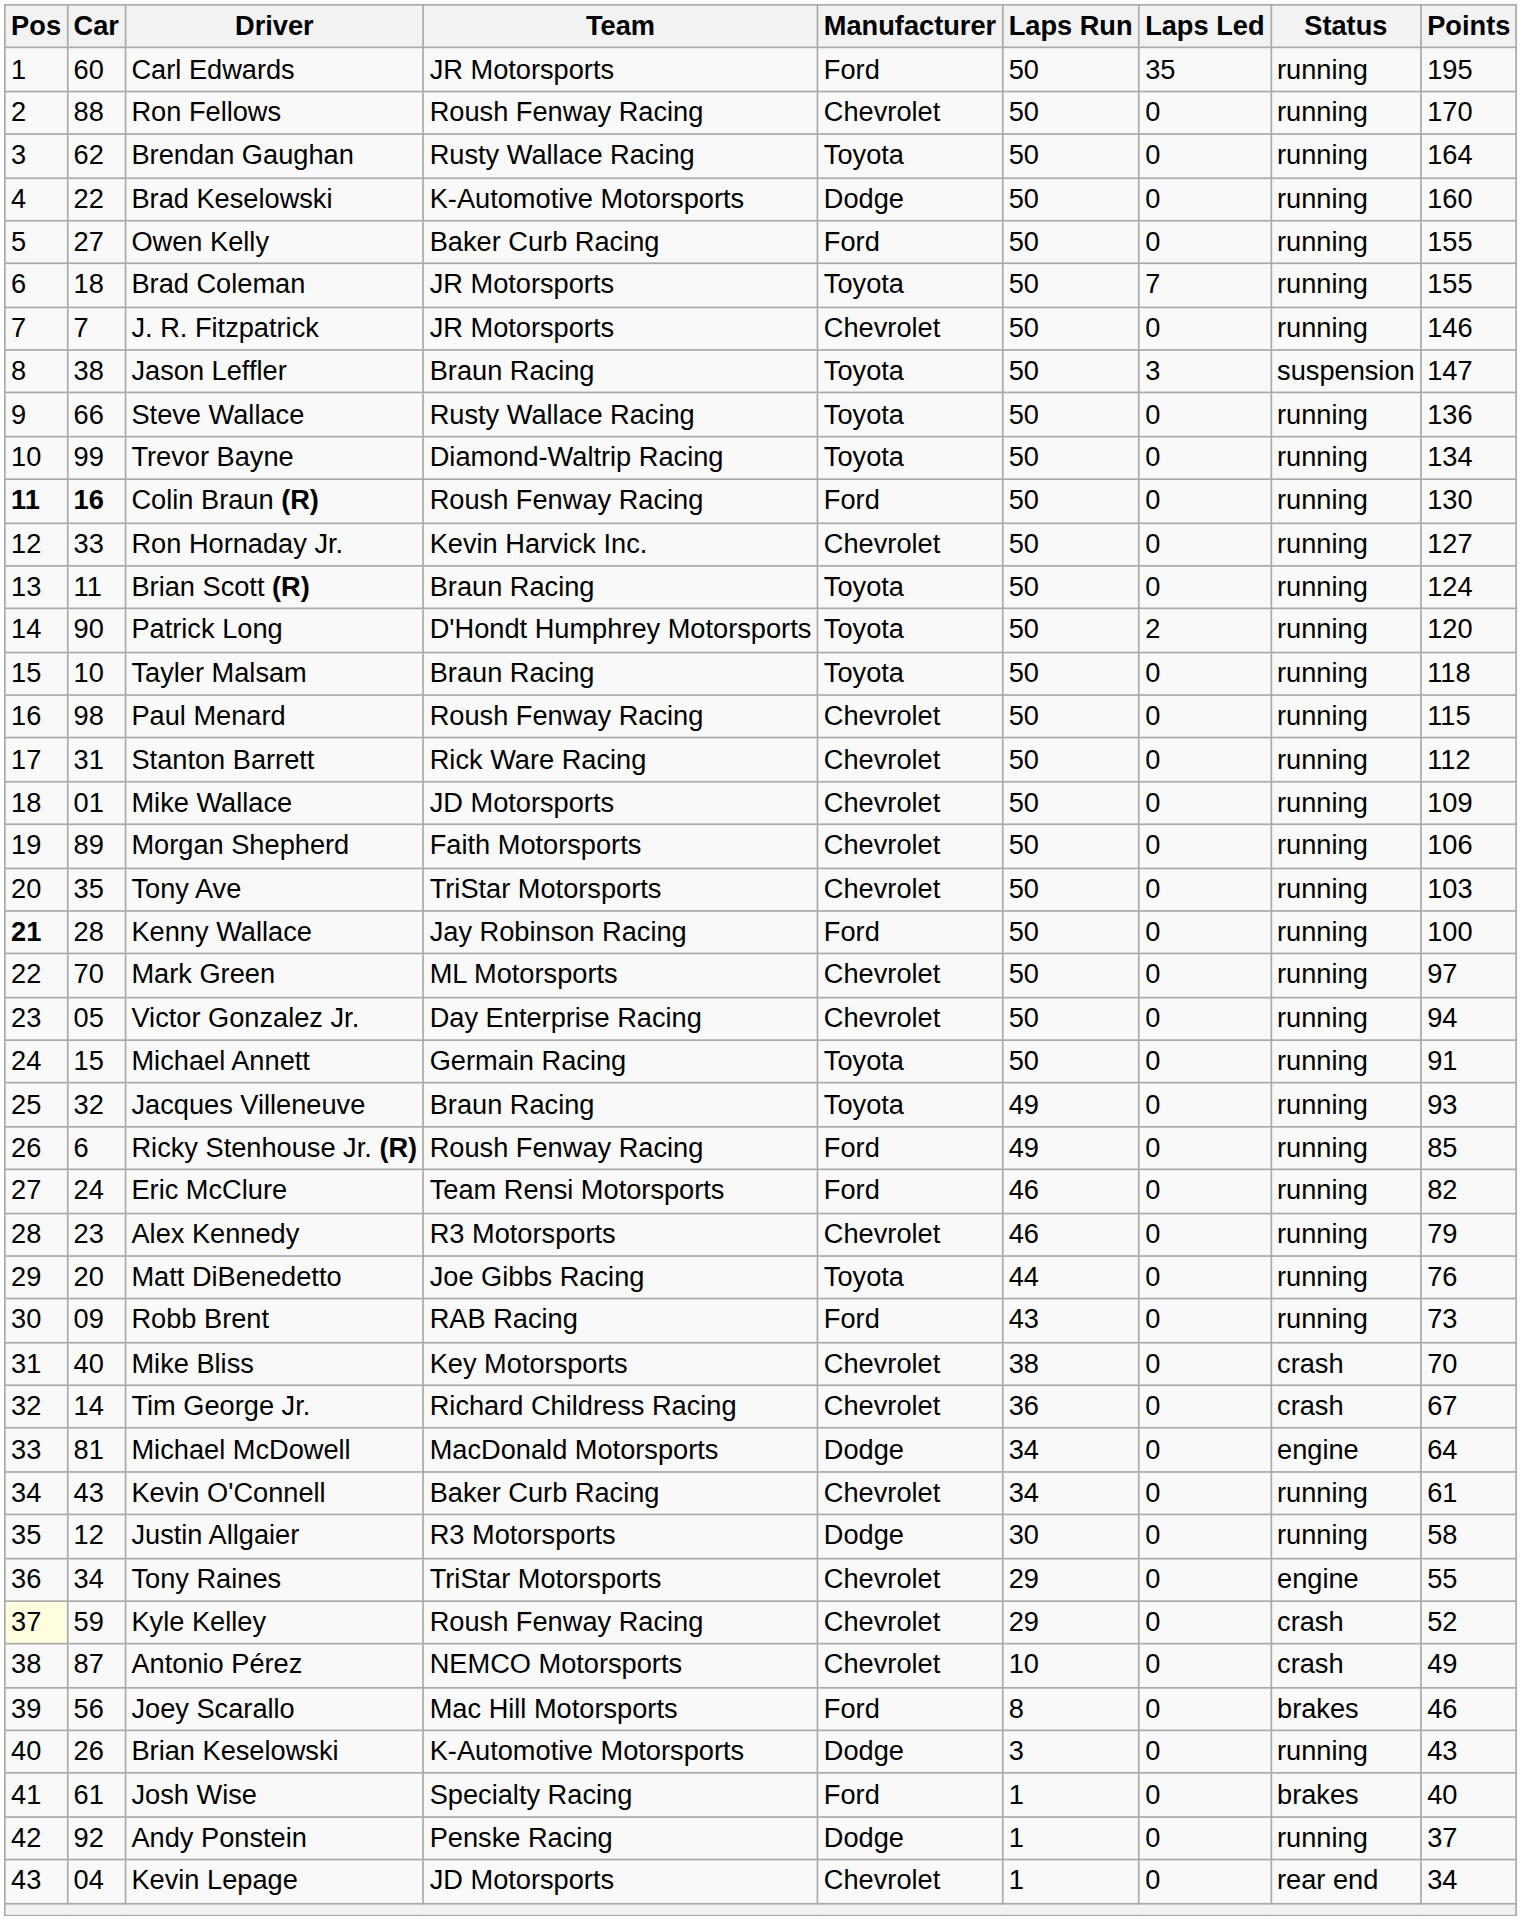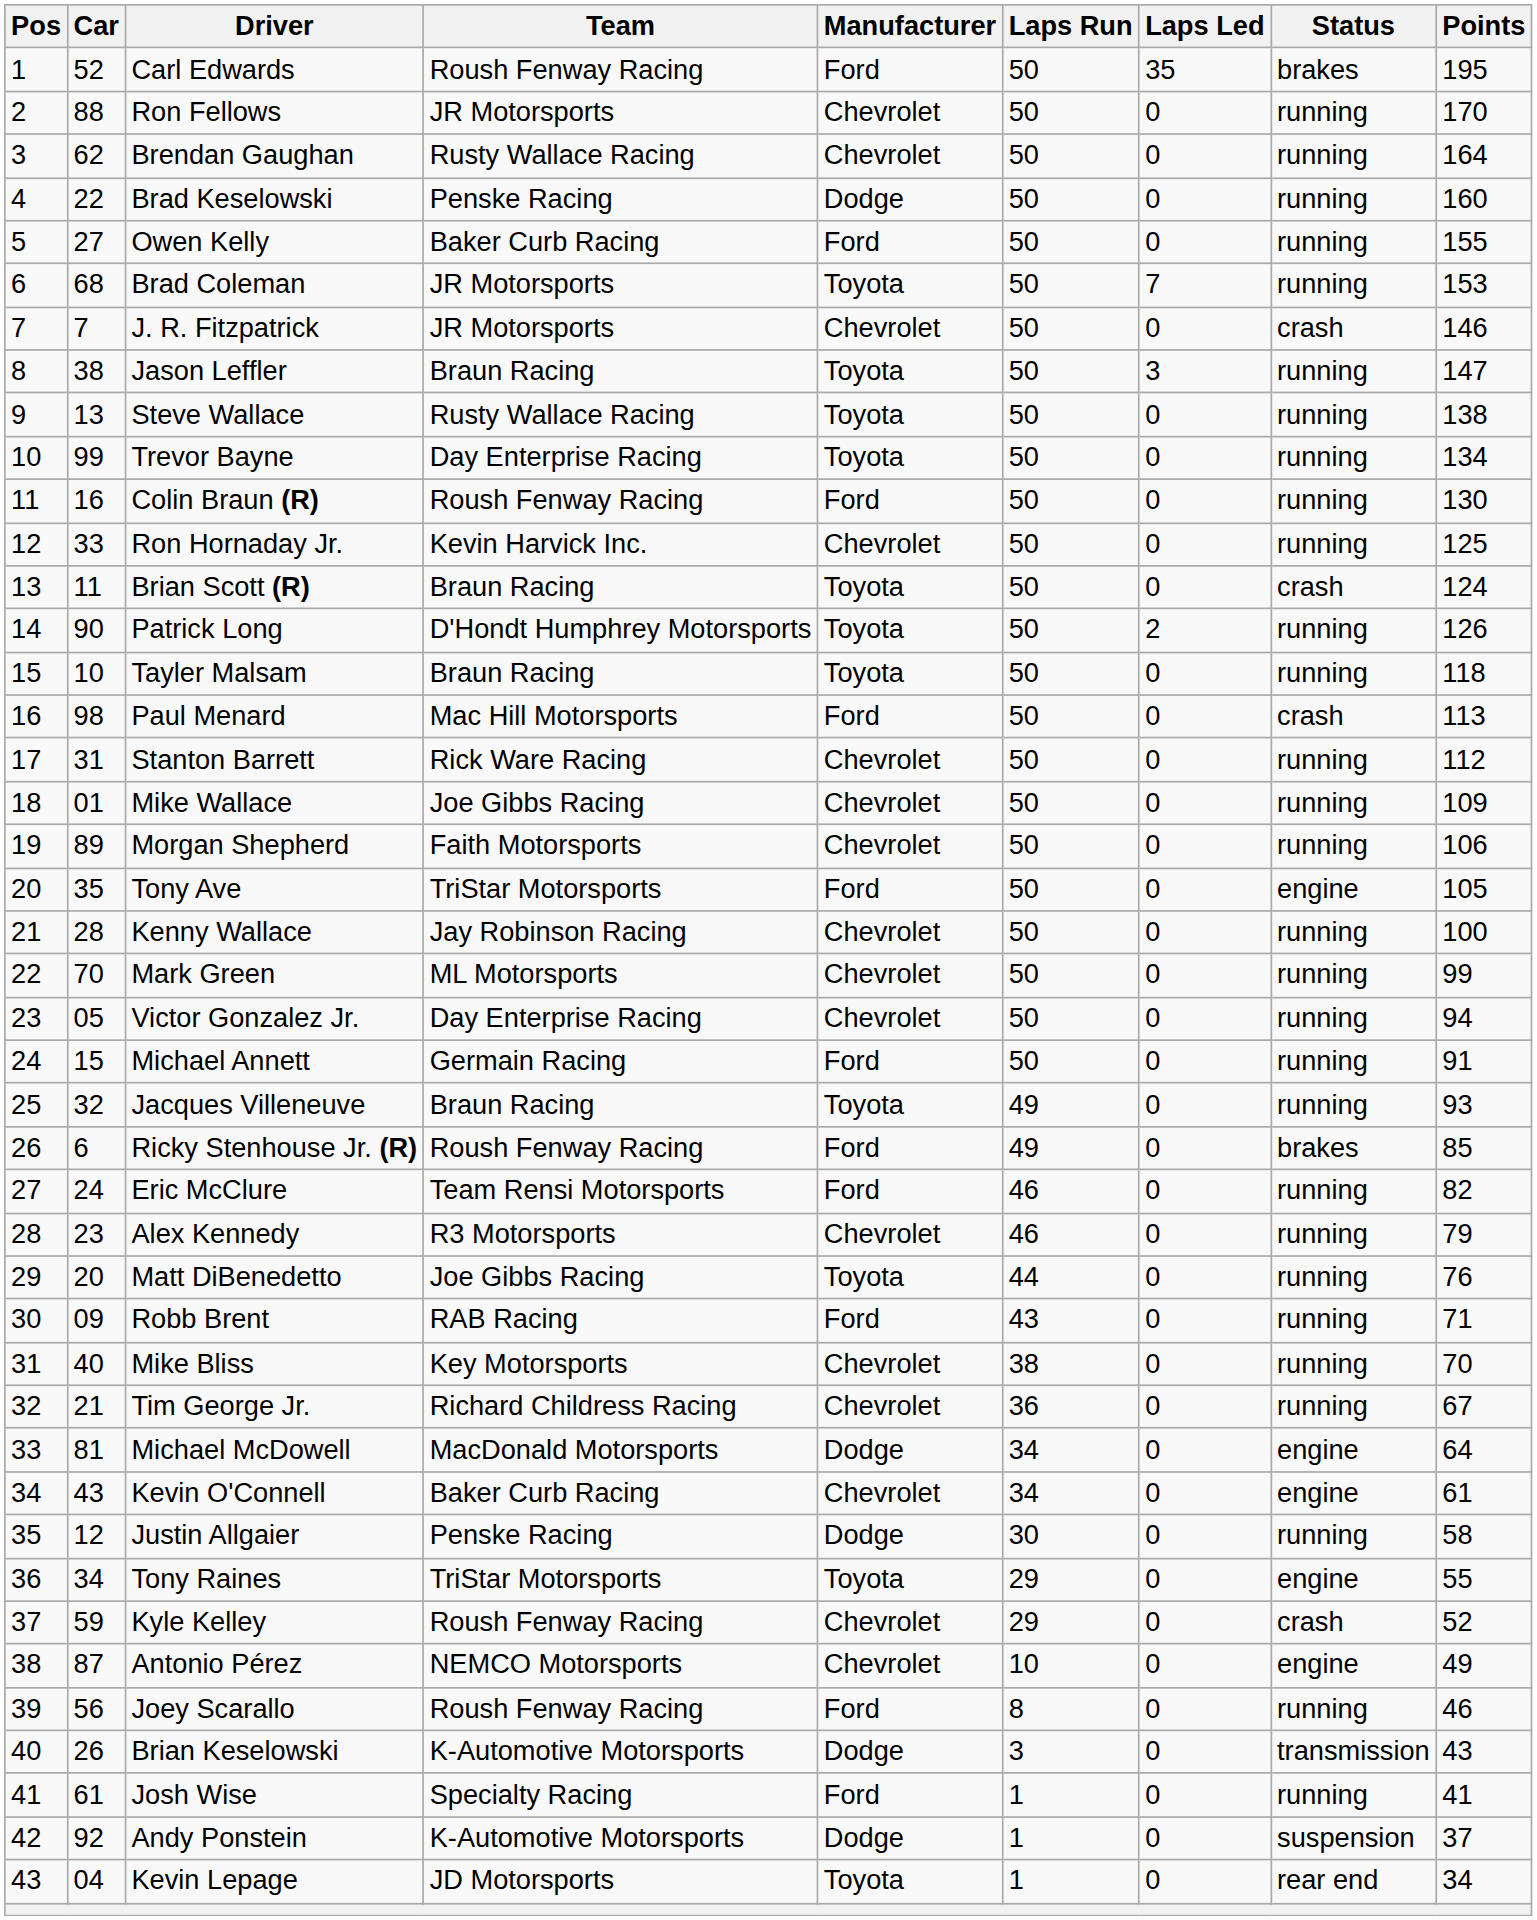Carl Edwards | Car: 60 -> 52
Carl Edwards | Team: JR Motorsports -> Roush Fenway Racing
Carl Edwards | Status: running -> brakes
Ron Fellows | Team: Roush Fenway Racing -> JR Motorsports
Brendan Gaughan | Manufacturer: Toyota -> Chevrolet
Brad Keselowski | Team: K-Automotive Motorsports -> Penske Racing
Brad Coleman | Car: 18 -> 68
Brad Coleman | Points: 155 -> 153
J. R. Fitzpatrick | Status: running -> crash
Jason Leffler | Status: suspension -> running
Steve Wallace | Car: 66 -> 13
Steve Wallace | Points: 136 -> 138
Trevor Bayne | Team: Diamond-Waltrip Racing -> Day Enterprise Racing
Colin Braun (R) | Pos: bold -> normal
Colin Braun (R) | Car: bold -> normal
Ron Hornaday Jr. | Points: 127 -> 125
Brian Scott (R) | Status: running -> crash
Patrick Long | Points: 120 -> 126
Paul Menard | Team: Roush Fenway Racing -> Mac Hill Motorsports
Paul Menard | Manufacturer: Chevrolet -> Ford
Paul Menard | Status: running -> crash
Paul Menard | Points: 115 -> 113
Mike Wallace | Team: JD Motorsports -> Joe Gibbs Racing
Tony Ave | Manufacturer: Chevrolet -> Ford
Tony Ave | Status: running -> engine
Tony Ave | Points: 103 -> 105
Kenny Wallace | Pos: bold -> normal
Kenny Wallace | Manufacturer: Ford -> Chevrolet
Mark Green | Points: 97 -> 99
Michael Annett | Manufacturer: Toyota -> Ford
Ricky Stenhouse Jr. (R) | Status: running -> brakes
Robb Brent | Points: 73 -> 71
Mike Bliss | Status: crash -> running
Tim George Jr. | Car: 14 -> 21
Tim George Jr. | Status: crash -> running
Kevin O'Connell | Status: running -> engine
Justin Allgaier | Team: R3 Motorsports -> Penske Racing
Tony Raines | Manufacturer: Chevrolet -> Toyota
Kyle Kelley | Pos: lightyellow background -> no background
Antonio Pérez | Status: crash -> engine
Joey Scarallo | Team: Mac Hill Motorsports -> Roush Fenway Racing
Joey Scarallo | Status: brakes -> running
Brian Keselowski | Status: running -> transmission
Josh Wise | Status: brakes -> running
Josh Wise | Points: 40 -> 41
Andy Ponstein | Team: Penske Racing -> K-Automotive Motorsports
Andy Ponstein | Status: running -> suspension
Kevin Lepage | Manufacturer: Chevrolet -> Toyota
